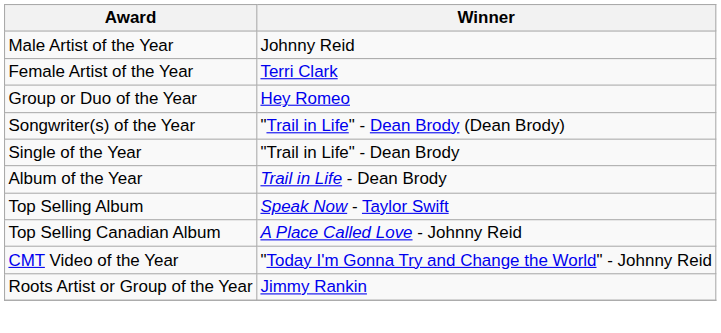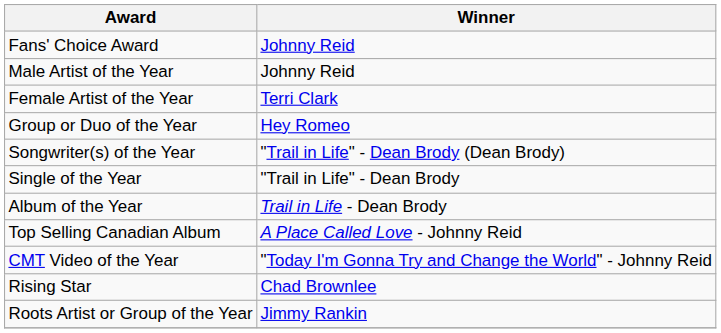+ row: Fans' Choice Award | Johnny Reid
- row: Top Selling Album | Speak Now - Taylor Swift
+ row: Rising Star | Chad Brownlee
